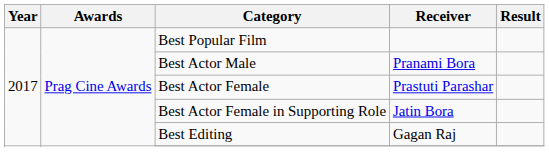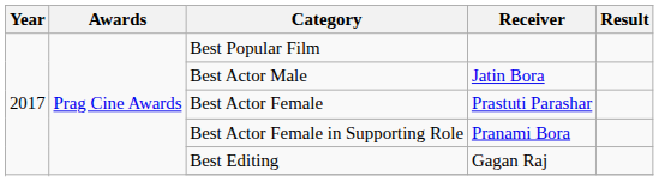Best Actor Male | Receiver: Pranami Bora -> Jatin Bora
Best Actor Female in Supporting Role | Receiver: Jatin Bora -> Pranami Bora
